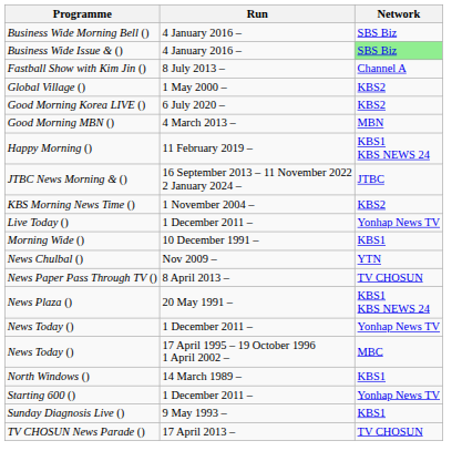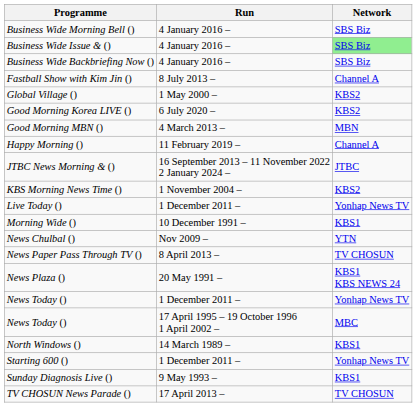+ row: Business Wide Backbriefing Now () | 4 January 2016 – | SBS Biz
Happy Morning () | Network: KBS1 KBS NEWS 24 -> Channel A
